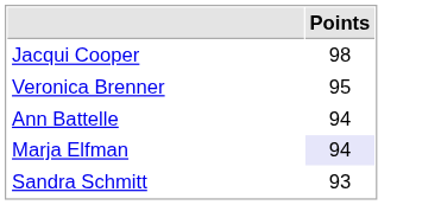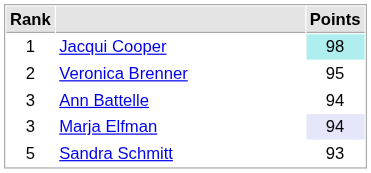+ column: Rank | 1 | 2 | 3 | 3 | 5
Jacqui Cooper | Points: no background -> paleturquoise background
